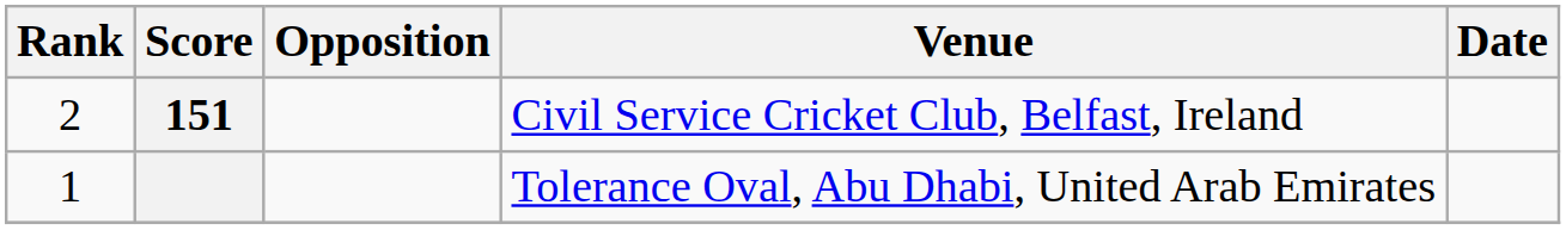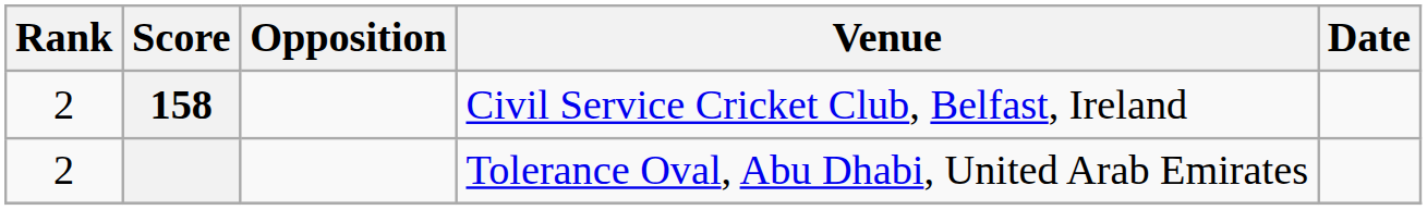Civil Service Cricket Club, Belfast, Ireland | Score: 151 -> 158
Tolerance Oval, Abu Dhabi, United Arab Emirates | Rank: 1 -> 2
